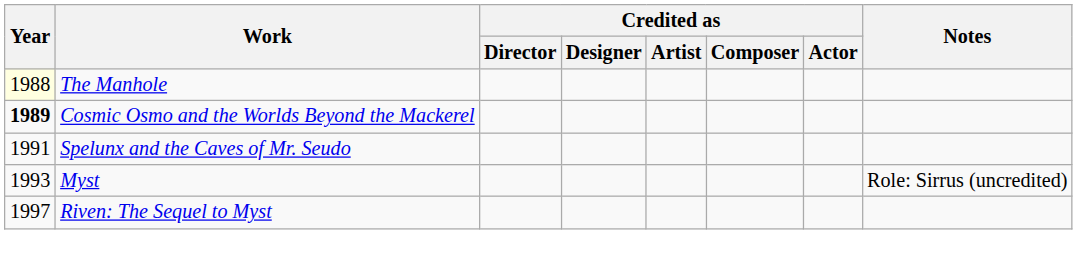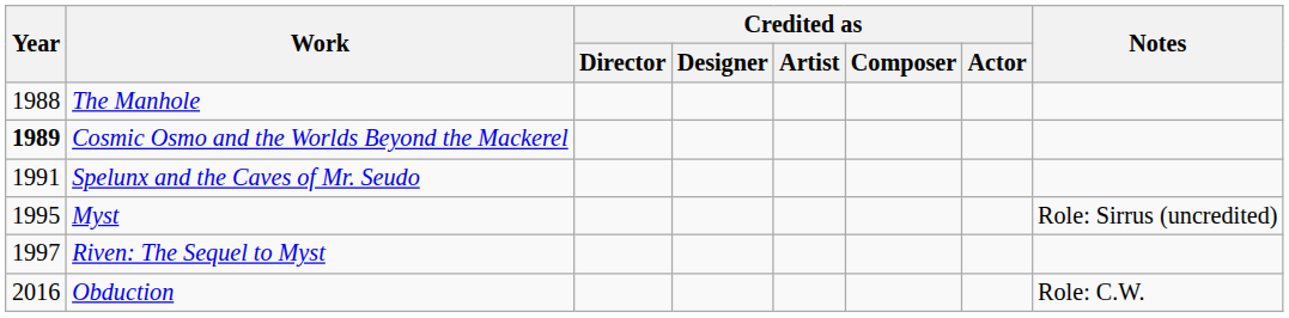The Manhole | Year: lightyellow background -> no background
Myst | Year: 1993 -> 1995
+ row: 2016 | Obduction | Role: C.W.
